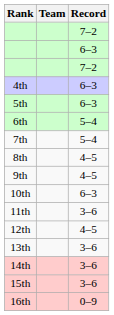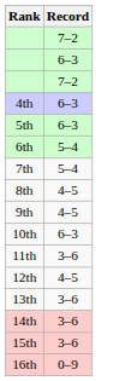- column: Team
